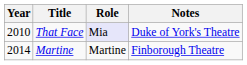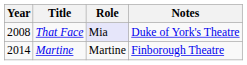That Face | Year: 2010 -> 2008
